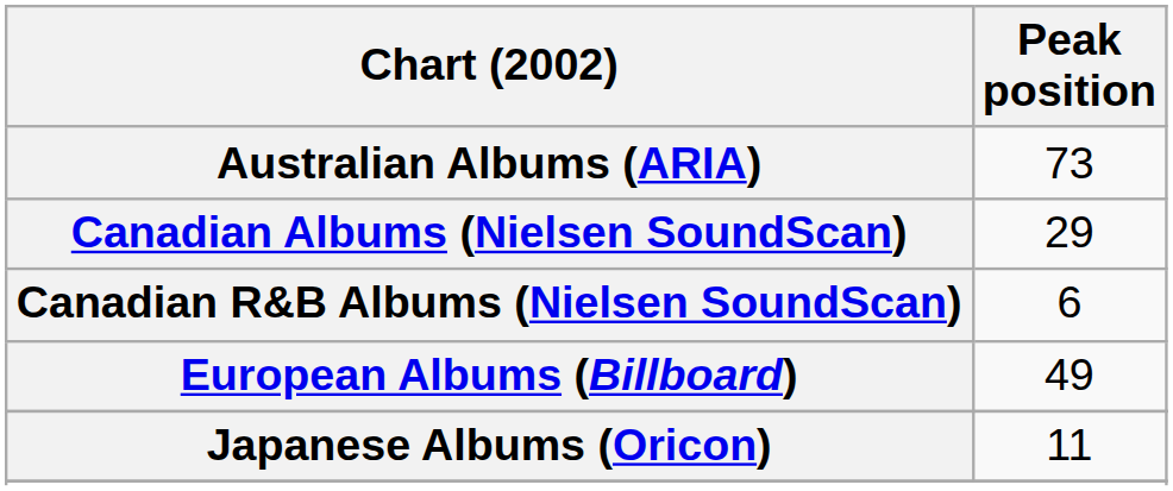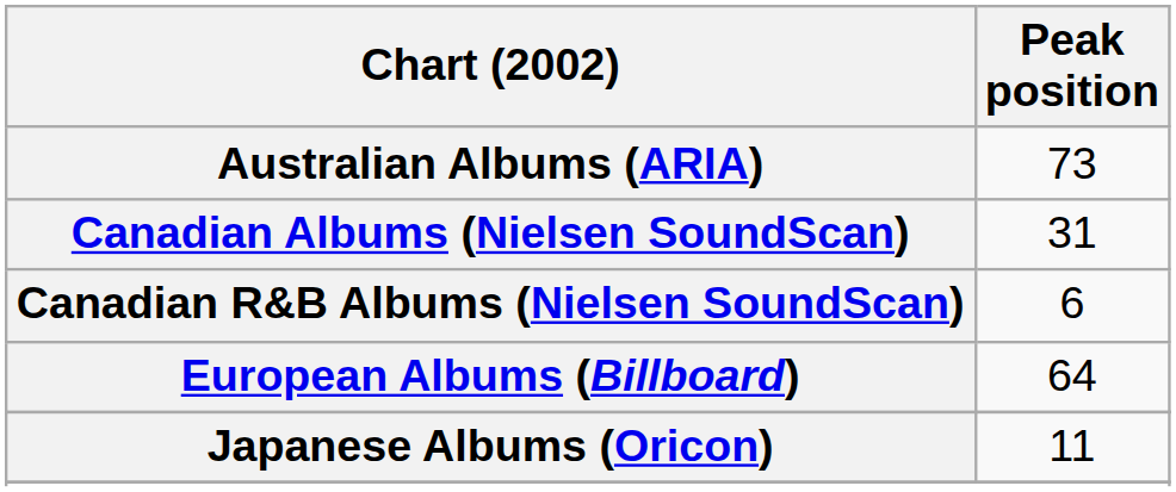Canadian Albums (Nielsen SoundScan) | Peak position: 29 -> 31
European Albums (Billboard) | Peak position: 49 -> 64
